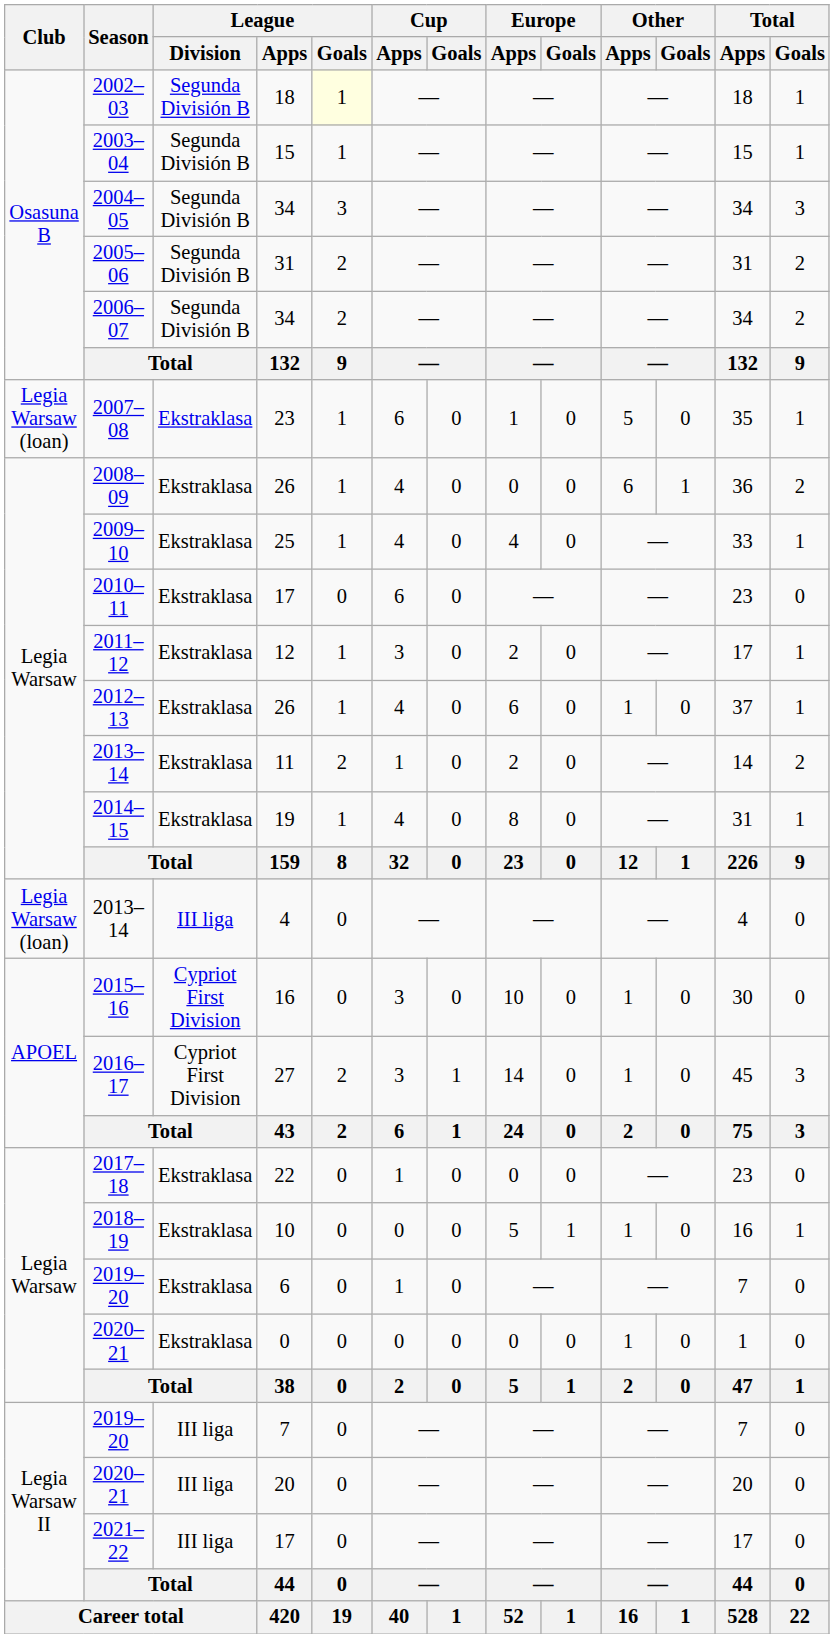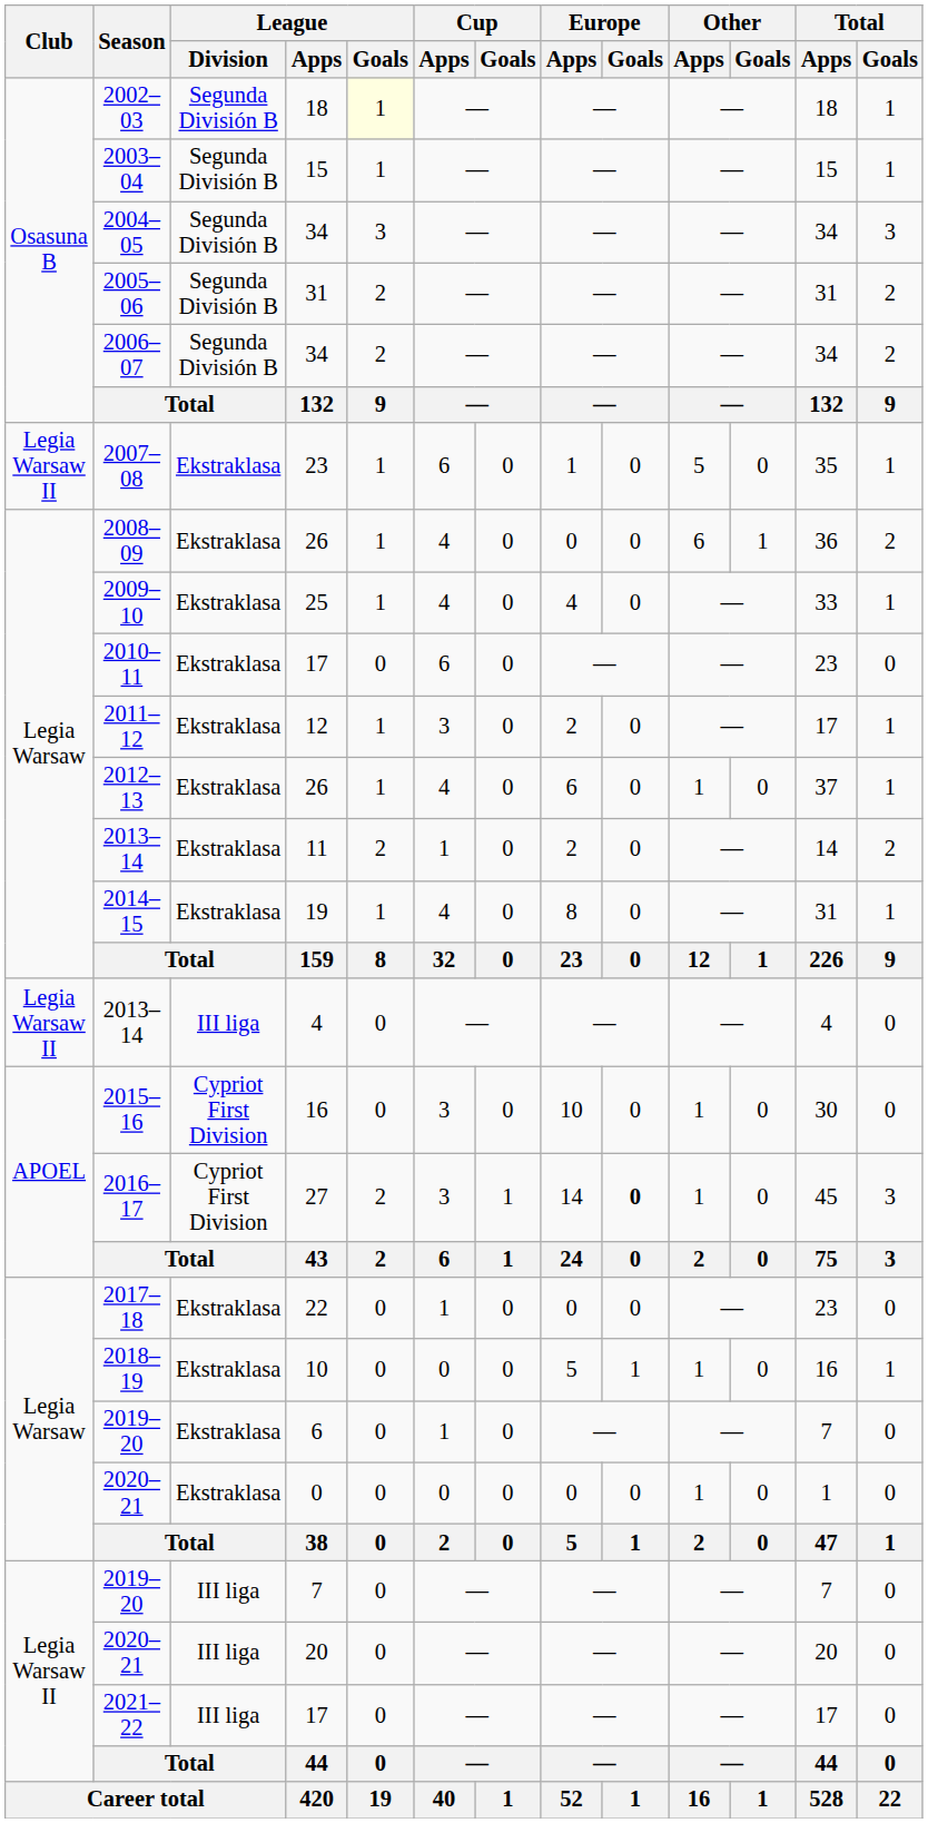2007–08 | Club: Legia Warsaw (loan) -> Legia Warsaw II
2013–14 / 4 | Club: Legia Warsaw (loan) -> Legia Warsaw II
2016–17 | Europe / Goals: normal -> bold
